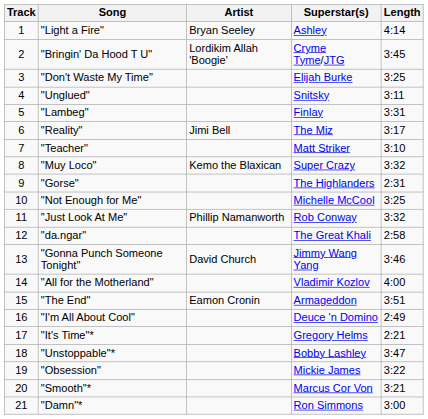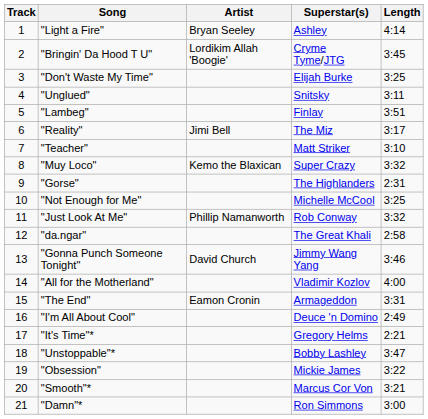"Lambeg" | Length: 3:31 -> 3:51
"The End" | Length: 3:51 -> 3:31
